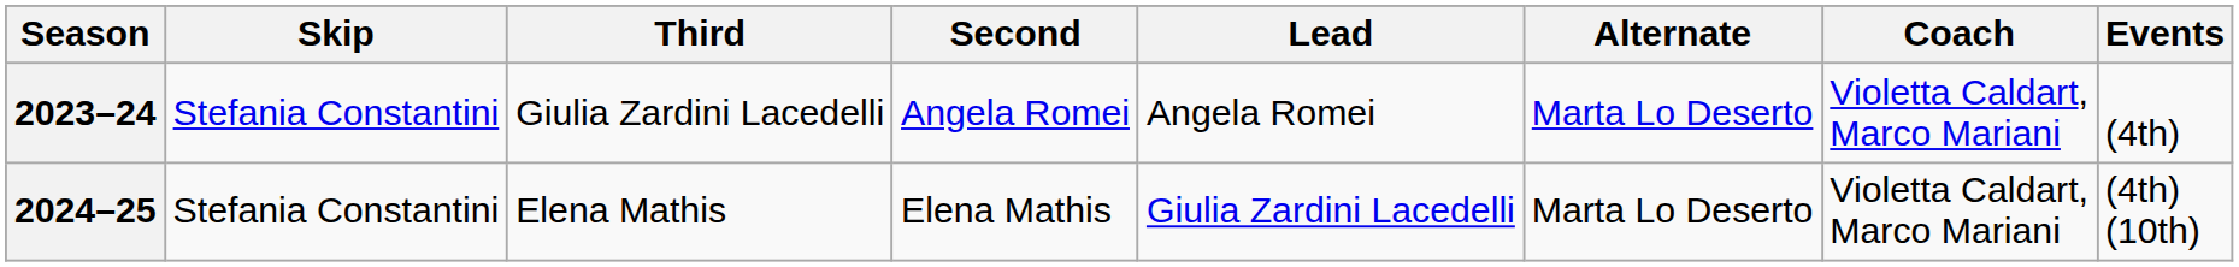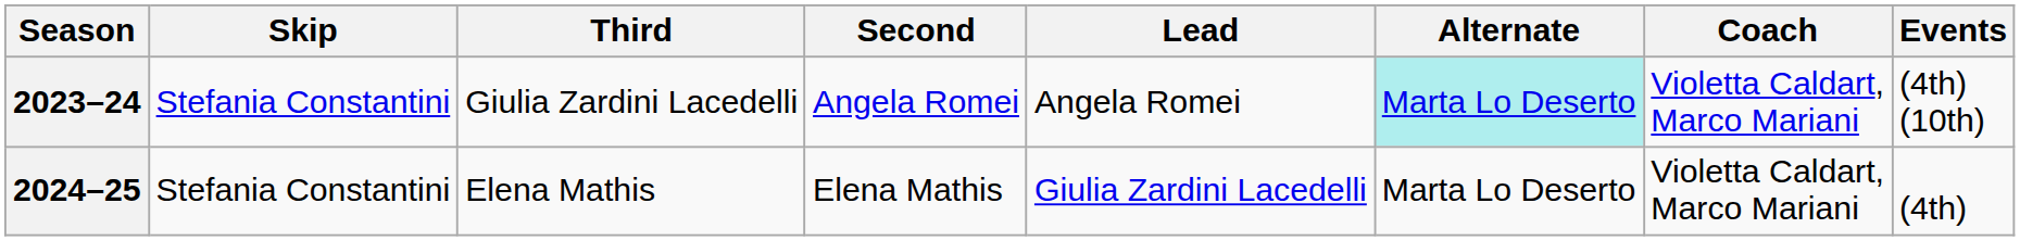2023–24 | Alternate: no background -> paleturquoise background
2023–24 | Events: (4th) -> (4th) (10th)
2024–25 | Events: (4th) (10th) -> (4th)
